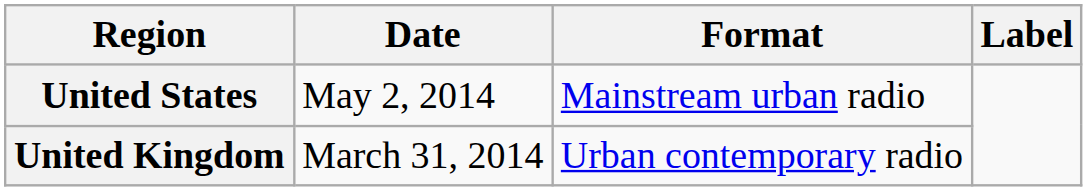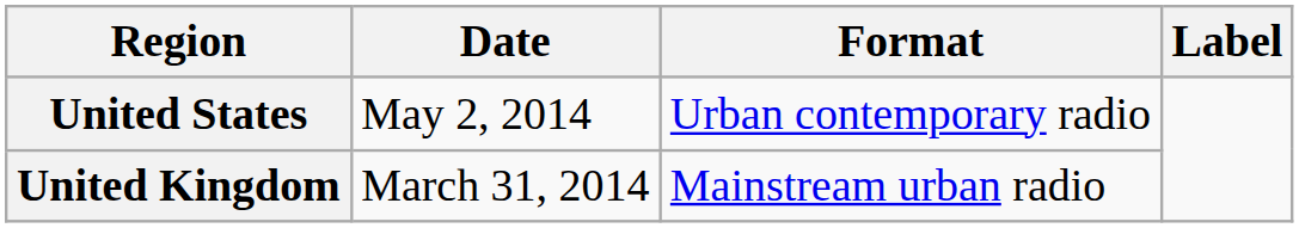United States | Format: Mainstream urban radio -> Urban contemporary radio
United Kingdom | Format: Urban contemporary radio -> Mainstream urban radio
